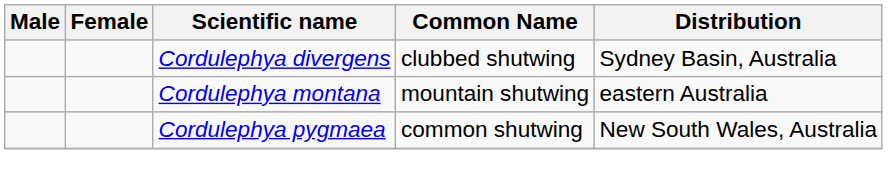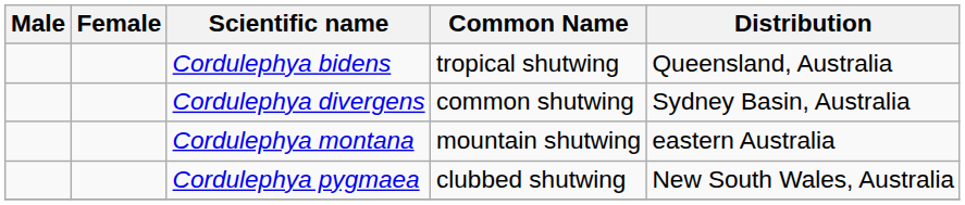+ row: Cordulephya bidens | tropical shutwing | Queensland, Australia
Cordulephya divergens | Common Name: clubbed shutwing -> common shutwing
Cordulephya pygmaea | Common Name: common shutwing -> clubbed shutwing
